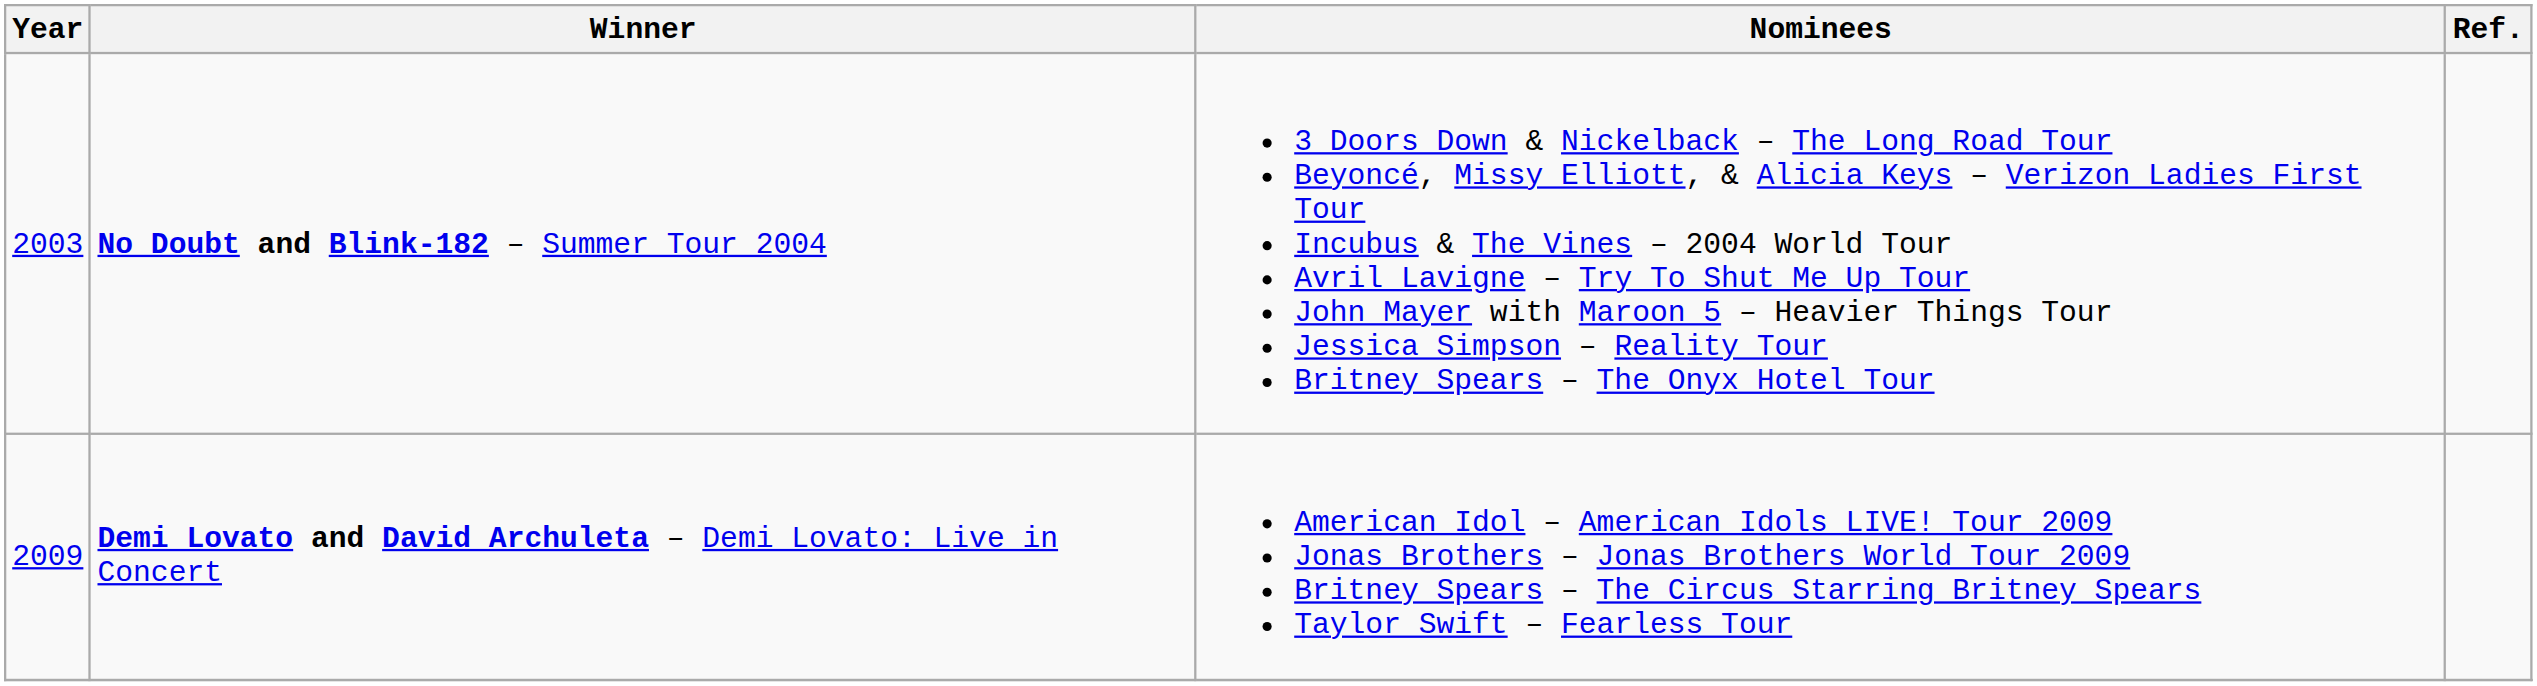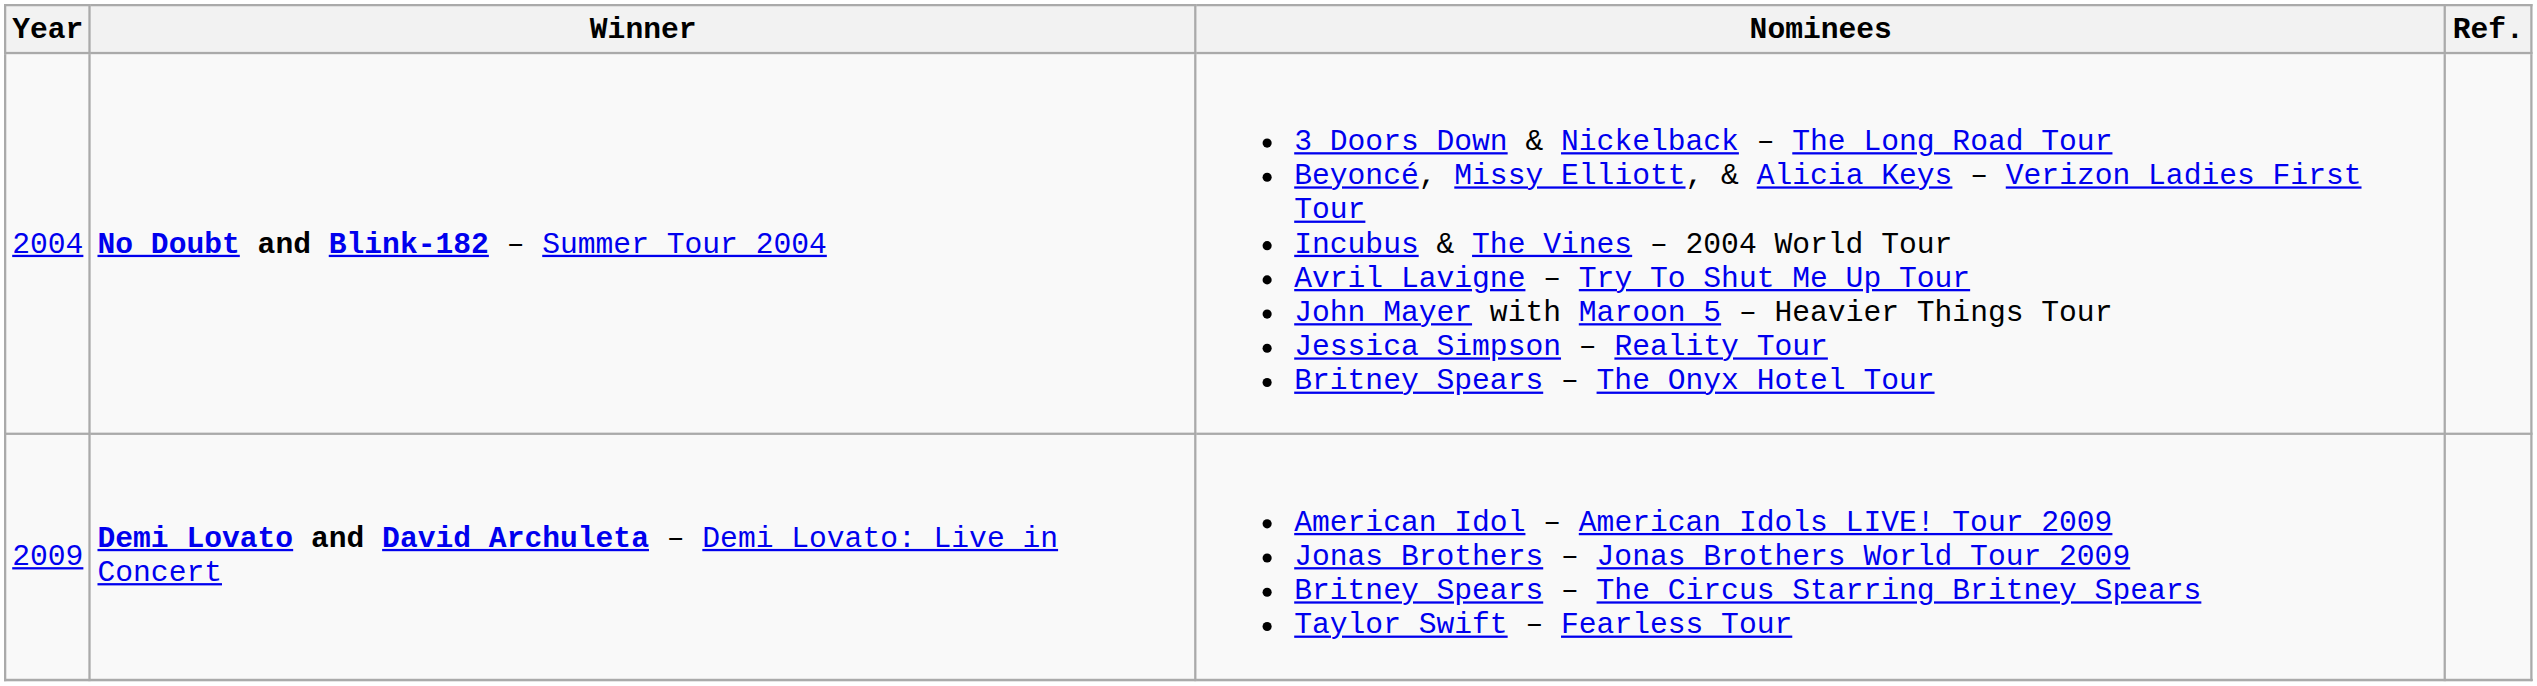No Doubt and Blink-182 – Summer Tour 2004 | Year: 2003 -> 2004
